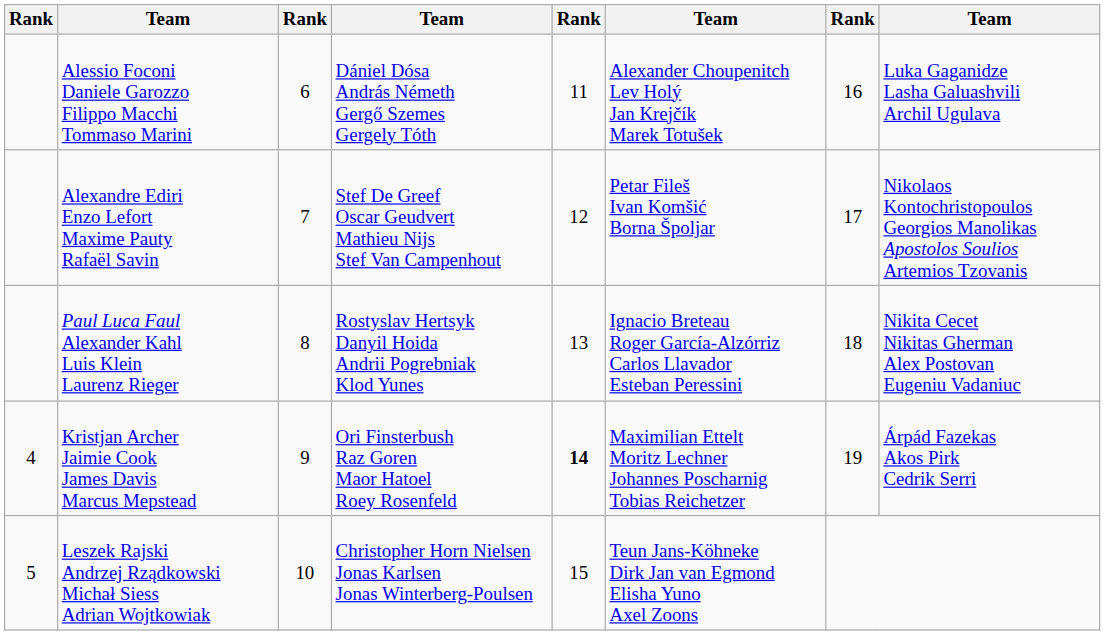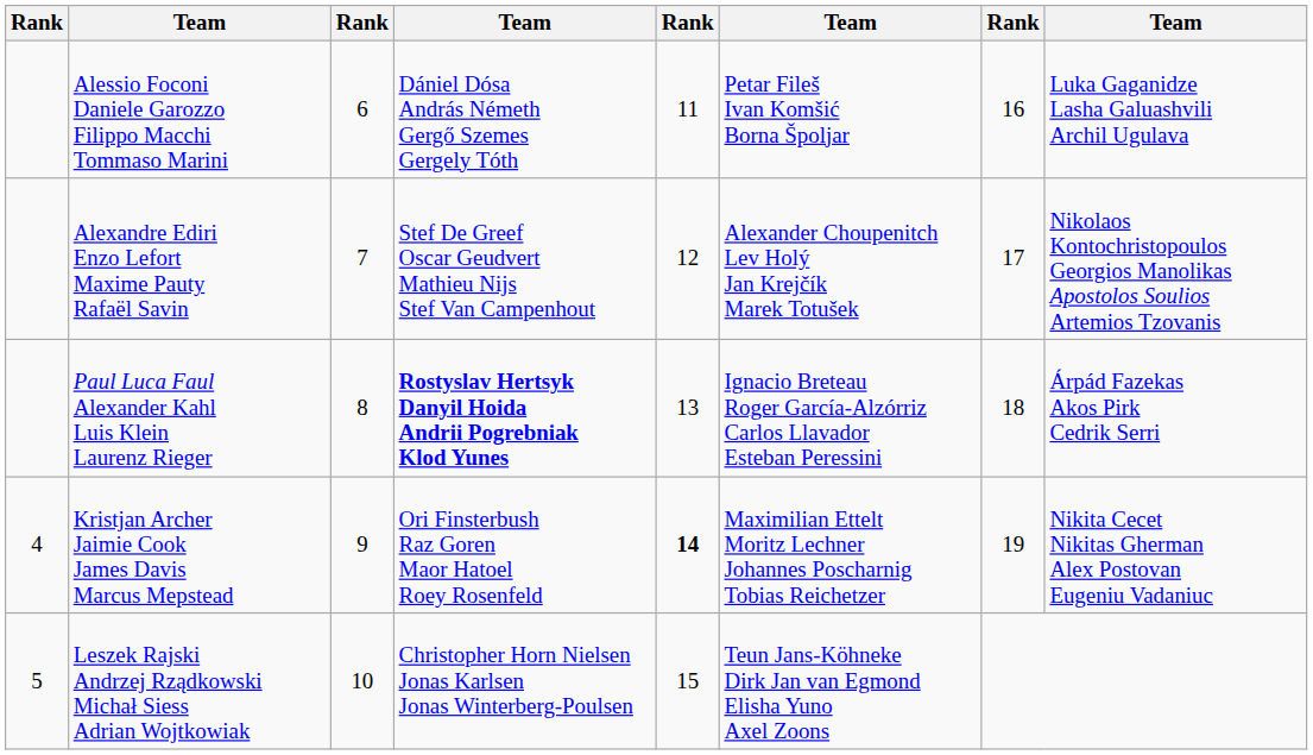Alessio Foconi Daniele Garozzo Filippo Macchi Tommaso Marini | column 6: Alexander Choupenitch Lev Holý Jan Krejčík Marek Totušek -> Petar Fileš Ivan Komšić Borna Špoljar
Alexandre Ediri Enzo Lefort Maxime Pauty Rafaël Savin | column 6: Petar Fileš Ivan Komšić Borna Špoljar -> Alexander Choupenitch Lev Holý Jan Krejčík Marek Totušek
Paul Luca Faul Alexander Kahl Luis Klein Laurenz Rieger | column 4: normal -> bold
Paul Luca Faul Alexander Kahl Luis Klein Laurenz Rieger | column 8: Nikita Cecet Nikitas Gherman Alex Postovan Eugeniu Vadaniuc -> Árpád Fazekas Akos Pirk Cedrik Serri
Kristjan Archer Jaimie Cook James Davis Marcus Mepstead | column 8: Árpád Fazekas Akos Pirk Cedrik Serri -> Nikita Cecet Nikitas Gherman Alex Postovan Eugeniu Vadaniuc
